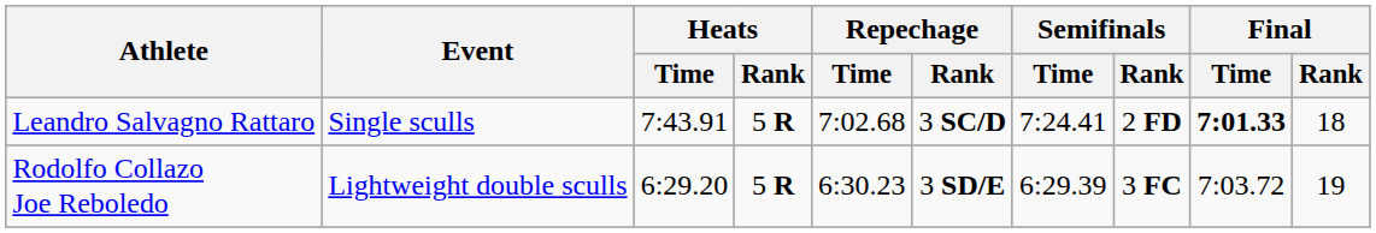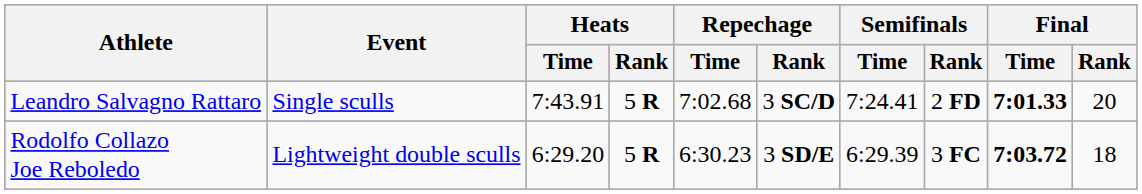Leandro Salvagno Rattaro | Final / Rank: 18 -> 20
Rodolfo Collazo Joe Reboledo | Final / Time: normal -> bold
Rodolfo Collazo Joe Reboledo | Final / Rank: 19 -> 18
